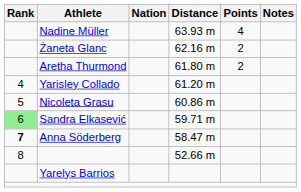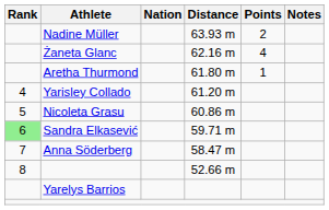Nadine Müller | Points: 4 -> 2
Żaneta Glanc | Points: 2 -> 4
Aretha Thurmond | Points: 2 -> 1
Anna Söderberg | Rank: bold -> normal
